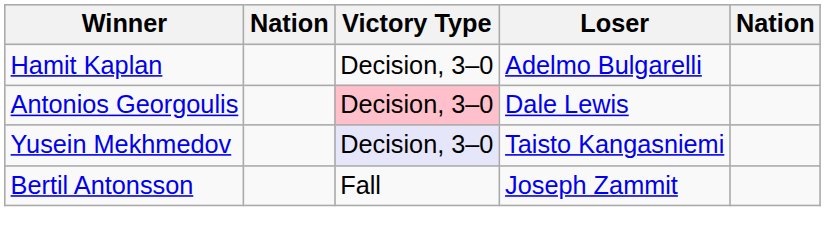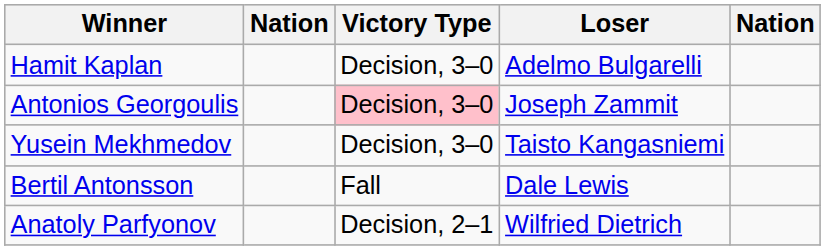Antonios Georgoulis | Loser: Dale Lewis -> Joseph Zammit
Yusein Mekhmedov | Victory Type: lavender background -> no background
Bertil Antonsson | Loser: Joseph Zammit -> Dale Lewis
+ row: Anatoly Parfyonov | Decision, 2–1 | Wilfried Dietrich
